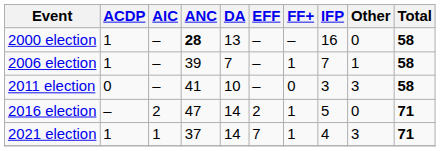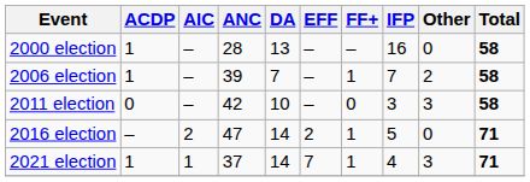2000 election | ANC: bold -> normal
2006 election | Other: 1 -> 2
2011 election | ANC: 41 -> 42
